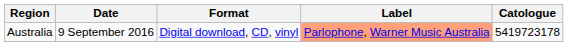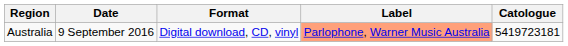Australia | Catologue: 5419723178 -> 5419723181
